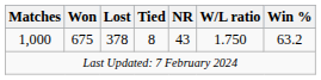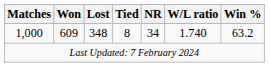1,000 | Won: 675 -> 609
1,000 | Lost: 378 -> 348
1,000 | NR: 43 -> 34
1,000 | W/L ratio: 1.750 -> 1.740
